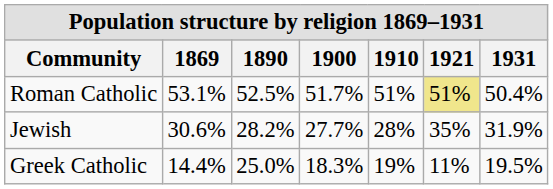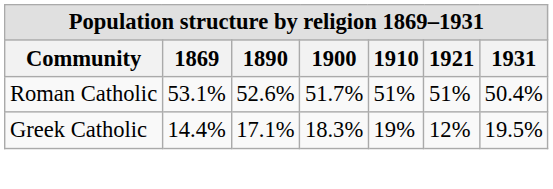Roman Catholic | 1890: 52.5% -> 52.6%
Roman Catholic | 1921: khaki background -> no background
- row: Jewish | 30.6% | 28.2% | 27.7% | 28% | 35% | 31.9%
Greek Catholic | 1890: 25.0% -> 17.1%
Greek Catholic | 1921: 11% -> 12%
